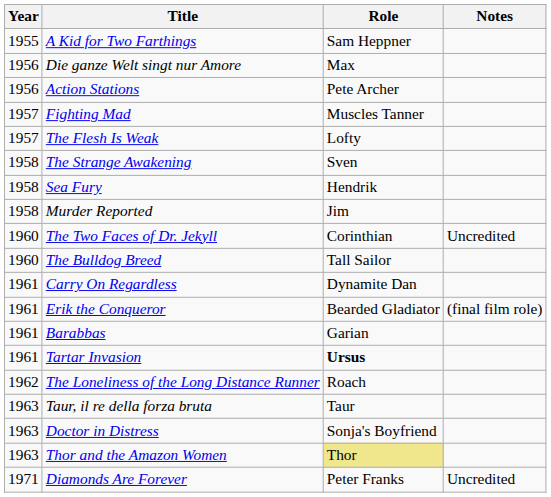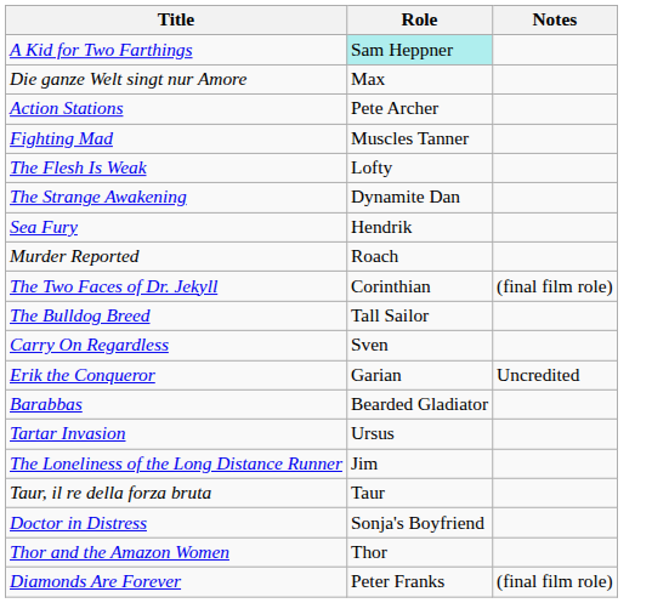- column: Year | 1955 | 1956 | 1956 | 1957 | 1957 | 1958 | 1958 | 1958 | 1960 | 1960 | 1961 | 1961 | 1961 | 1961 | 1962 | 1963 | 1963 | 1963 | 1971
A Kid for Two Farthings | Role: no background -> paleturquoise background
The Strange Awakening | Role: Sven -> Dynamite Dan
Murder Reported | Role: Jim -> Roach
The Two Faces of Dr. Jekyll | Notes: Uncredited -> (final film role)
Carry On Regardless | Role: Dynamite Dan -> Sven
Erik the Conqueror | Role: Bearded Gladiator -> Garian
Erik the Conqueror | Notes: (final film role) -> Uncredited
Barabbas | Role: Garian -> Bearded Gladiator
Tartar Invasion | Role: bold -> normal
The Loneliness of the Long Distance Runner | Role: Roach -> Jim
Thor and the Amazon Women | Role: khaki background -> no background
Diamonds Are Forever | Notes: Uncredited -> (final film role)
